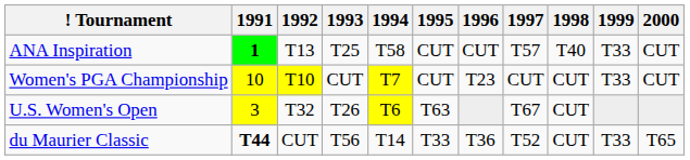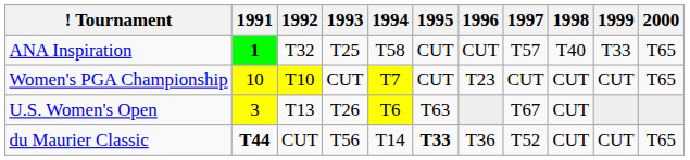ANA Inspiration | 1992: T13 -> T32
ANA Inspiration | 2000: CUT -> T65
Women's PGA Championship | 1999: T33 -> CUT
Women's PGA Championship | 2000: CUT -> T65
U.S. Women's Open | 1992: T32 -> T13
du Maurier Classic | 1995: normal -> bold
du Maurier Classic | 1999: T33 -> CUT
